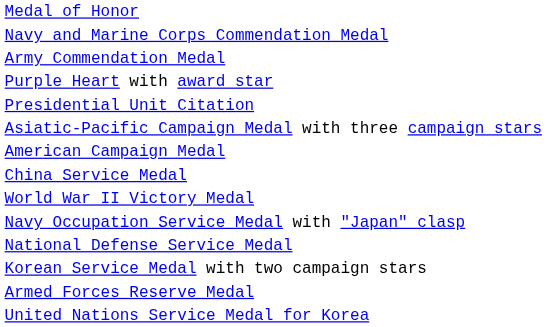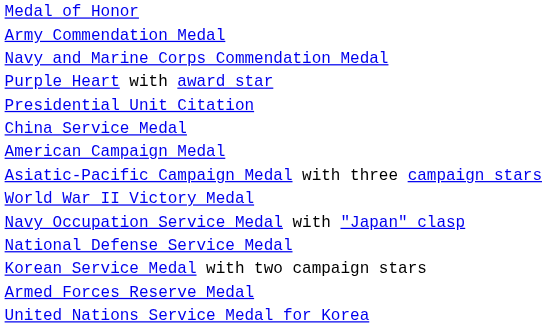rows swapped: Navy and Marine Corps Commendation Medal <-> Army Commendation Medal
rows swapped: China Service Medal <-> Asiatic-Pacific Campaign Medal with three campaign stars
